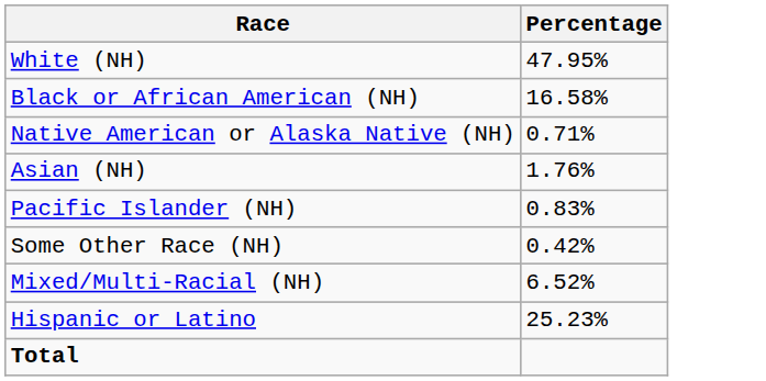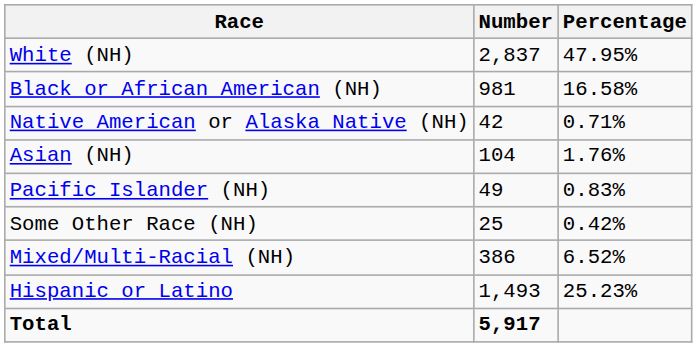+ column: Number | 2,837 | 981 | 42 | 104 | 49 | 25 | 386 | 1,493 | 5,917
